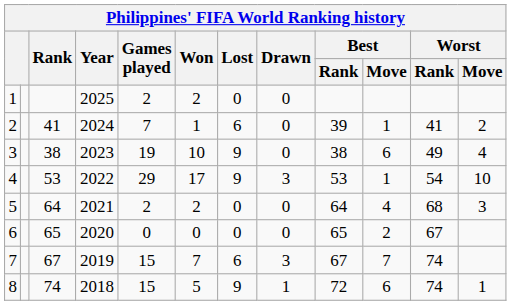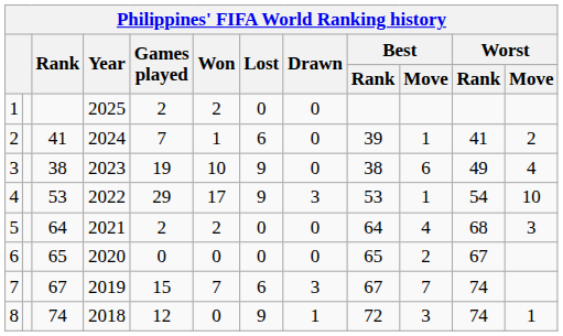8 | Games played: 15 -> 12
8 | Won: 5 -> 0
8 | Best / Move: 6 -> 3
